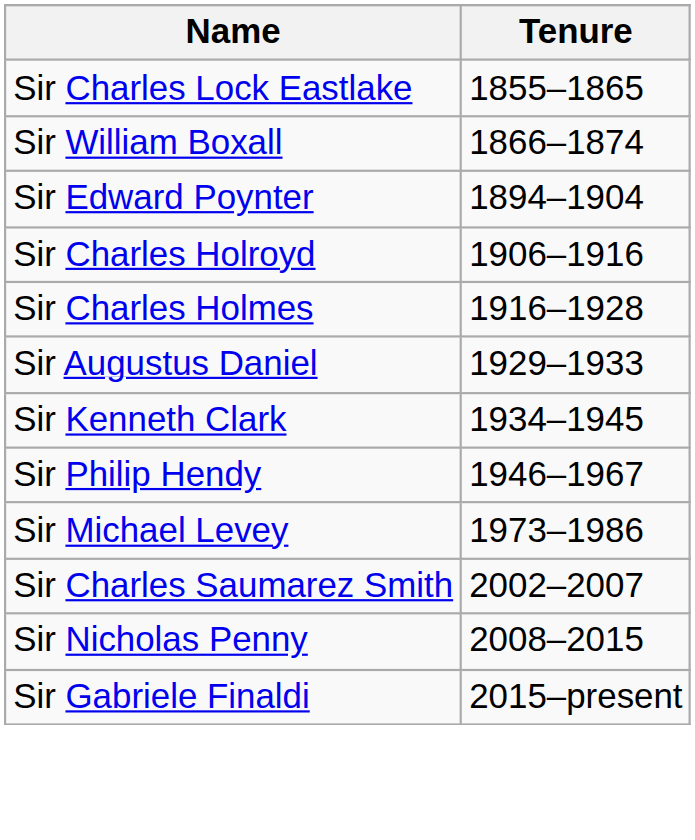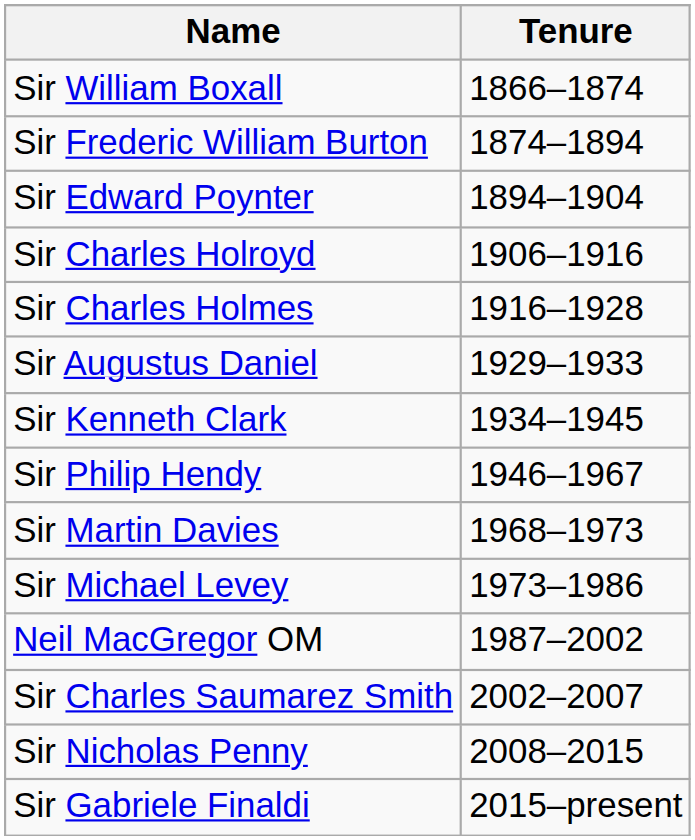- row: Sir Charles Lock Eastlake | 1855–1865
+ row: Sir Frederic William Burton | 1874–1894
+ row: Sir Martin Davies | 1968–1973
+ row: Neil MacGregor OM | 1987–2002
